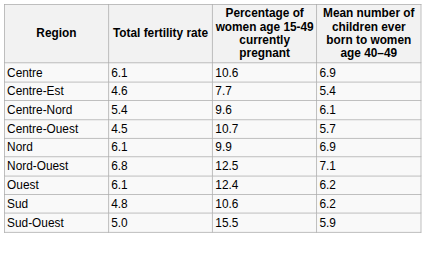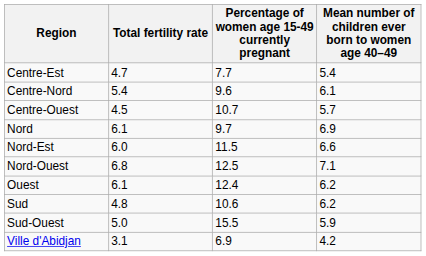- row: Centre | 6.1 | 10.6 | 6.9
Centre-Est | Total fertility rate: 4.6 -> 4.7
Nord | Percentage of women age 15-49 currently pregnant: 9.9 -> 9.7
+ row: Nord-Est | 6.0 | 11.5 | 6.6
+ row: Ville d'Abidjan | 3.1 | 6.9 | 4.2
